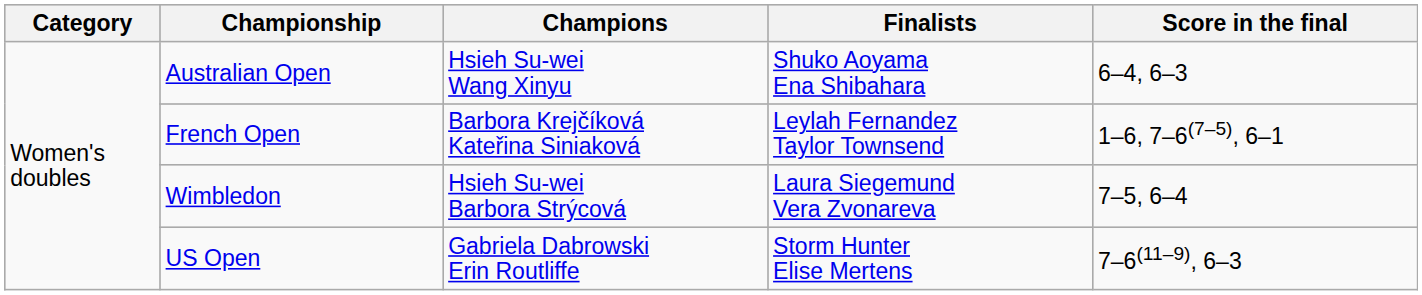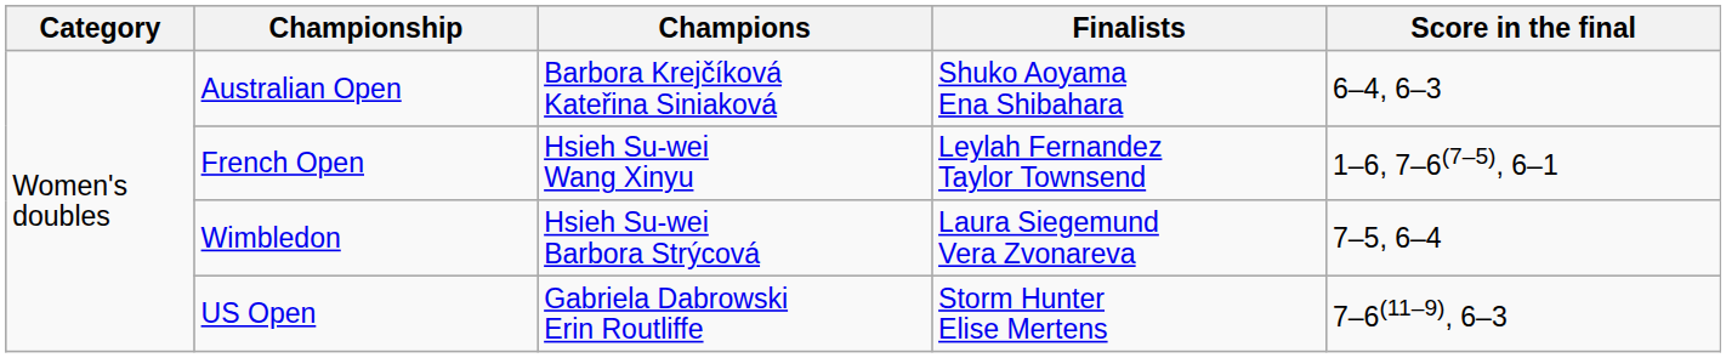Australian Open | Champions: Hsieh Su-wei Wang Xinyu -> Barbora Krejčíková Kateřina Siniaková
French Open | Champions: Barbora Krejčíková Kateřina Siniaková -> Hsieh Su-wei Wang Xinyu
